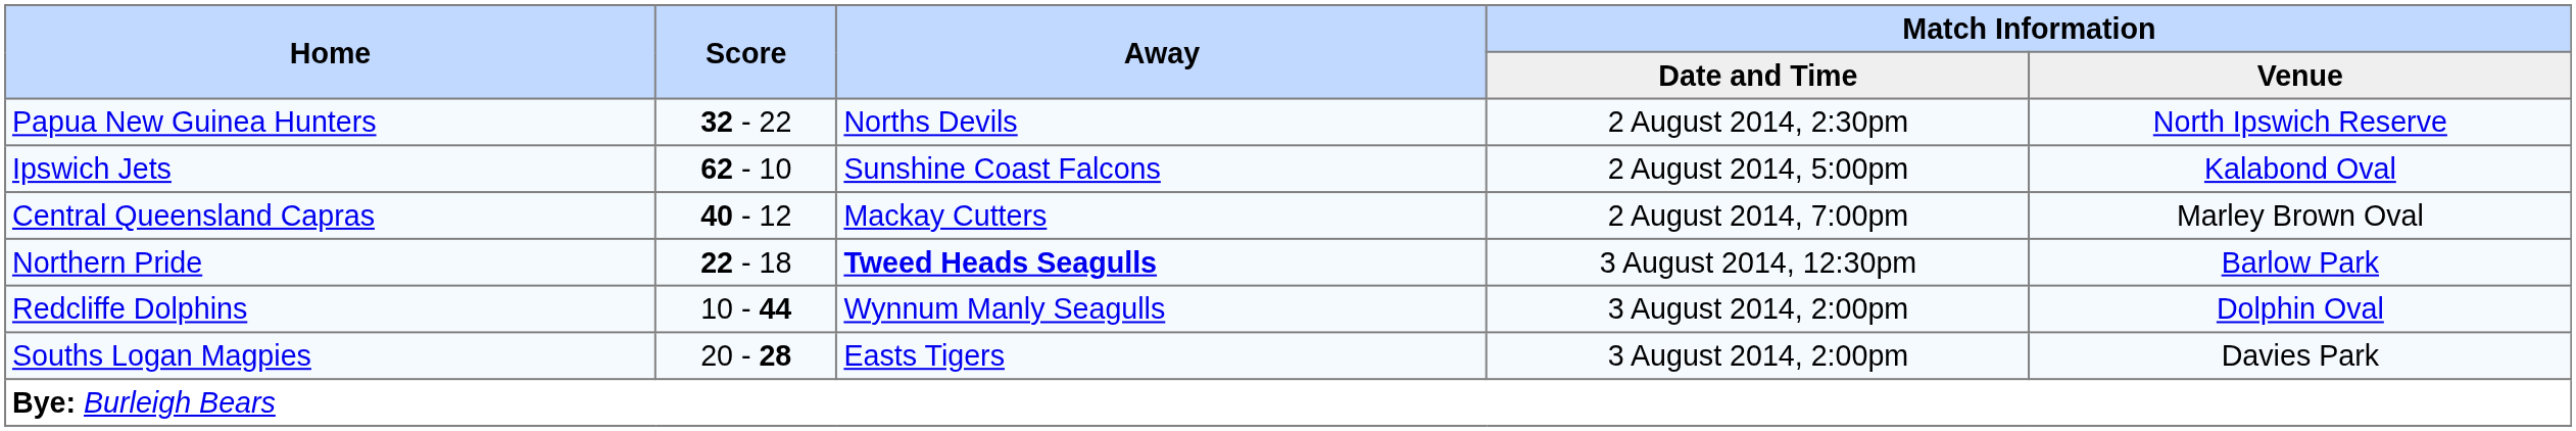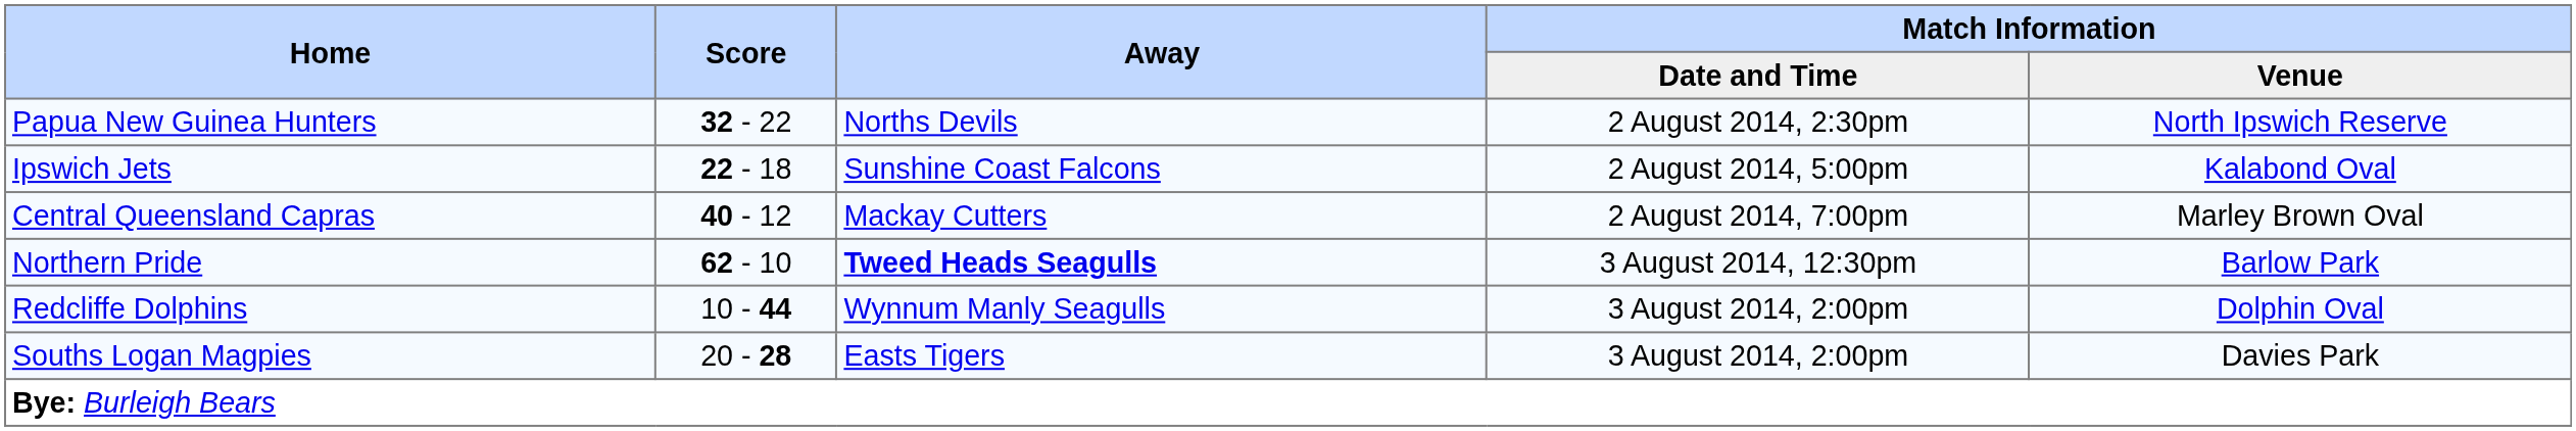Ipswich Jets | Score: 62 - 10 -> 22 - 18
Northern Pride | Score: 22 - 18 -> 62 - 10
